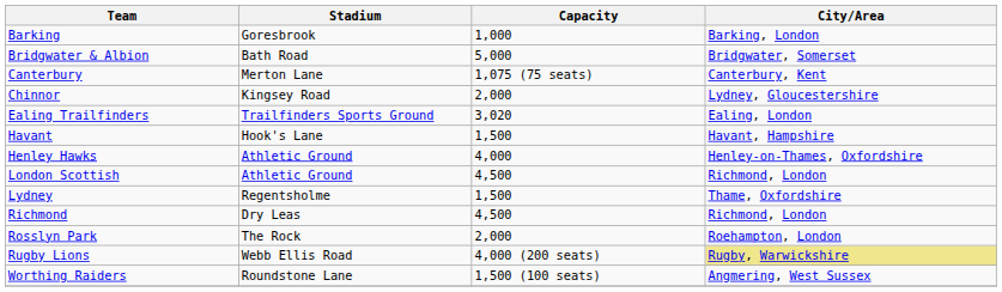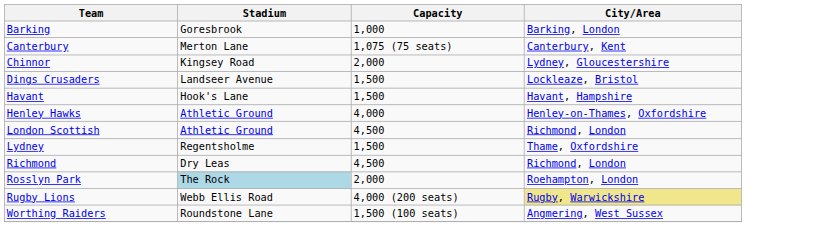- row: Bridgwater & Albion | Bath Road | 5,000 | Bridgwater, Somerset
+ row: Dings Crusaders | Landseer Avenue | 1,500 | Lockleaze, Bristol
- row: Ealing Trailfinders | Trailfinders Sports Ground | 3,020 | Ealing, London
Rosslyn Park | Stadium: no background -> lightblue background
